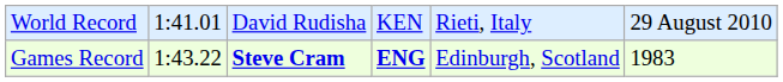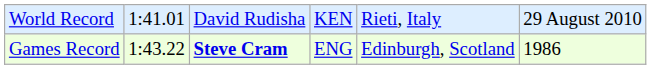Games Record | column 4: bold -> normal
Games Record | column 6: 1983 -> 1986
